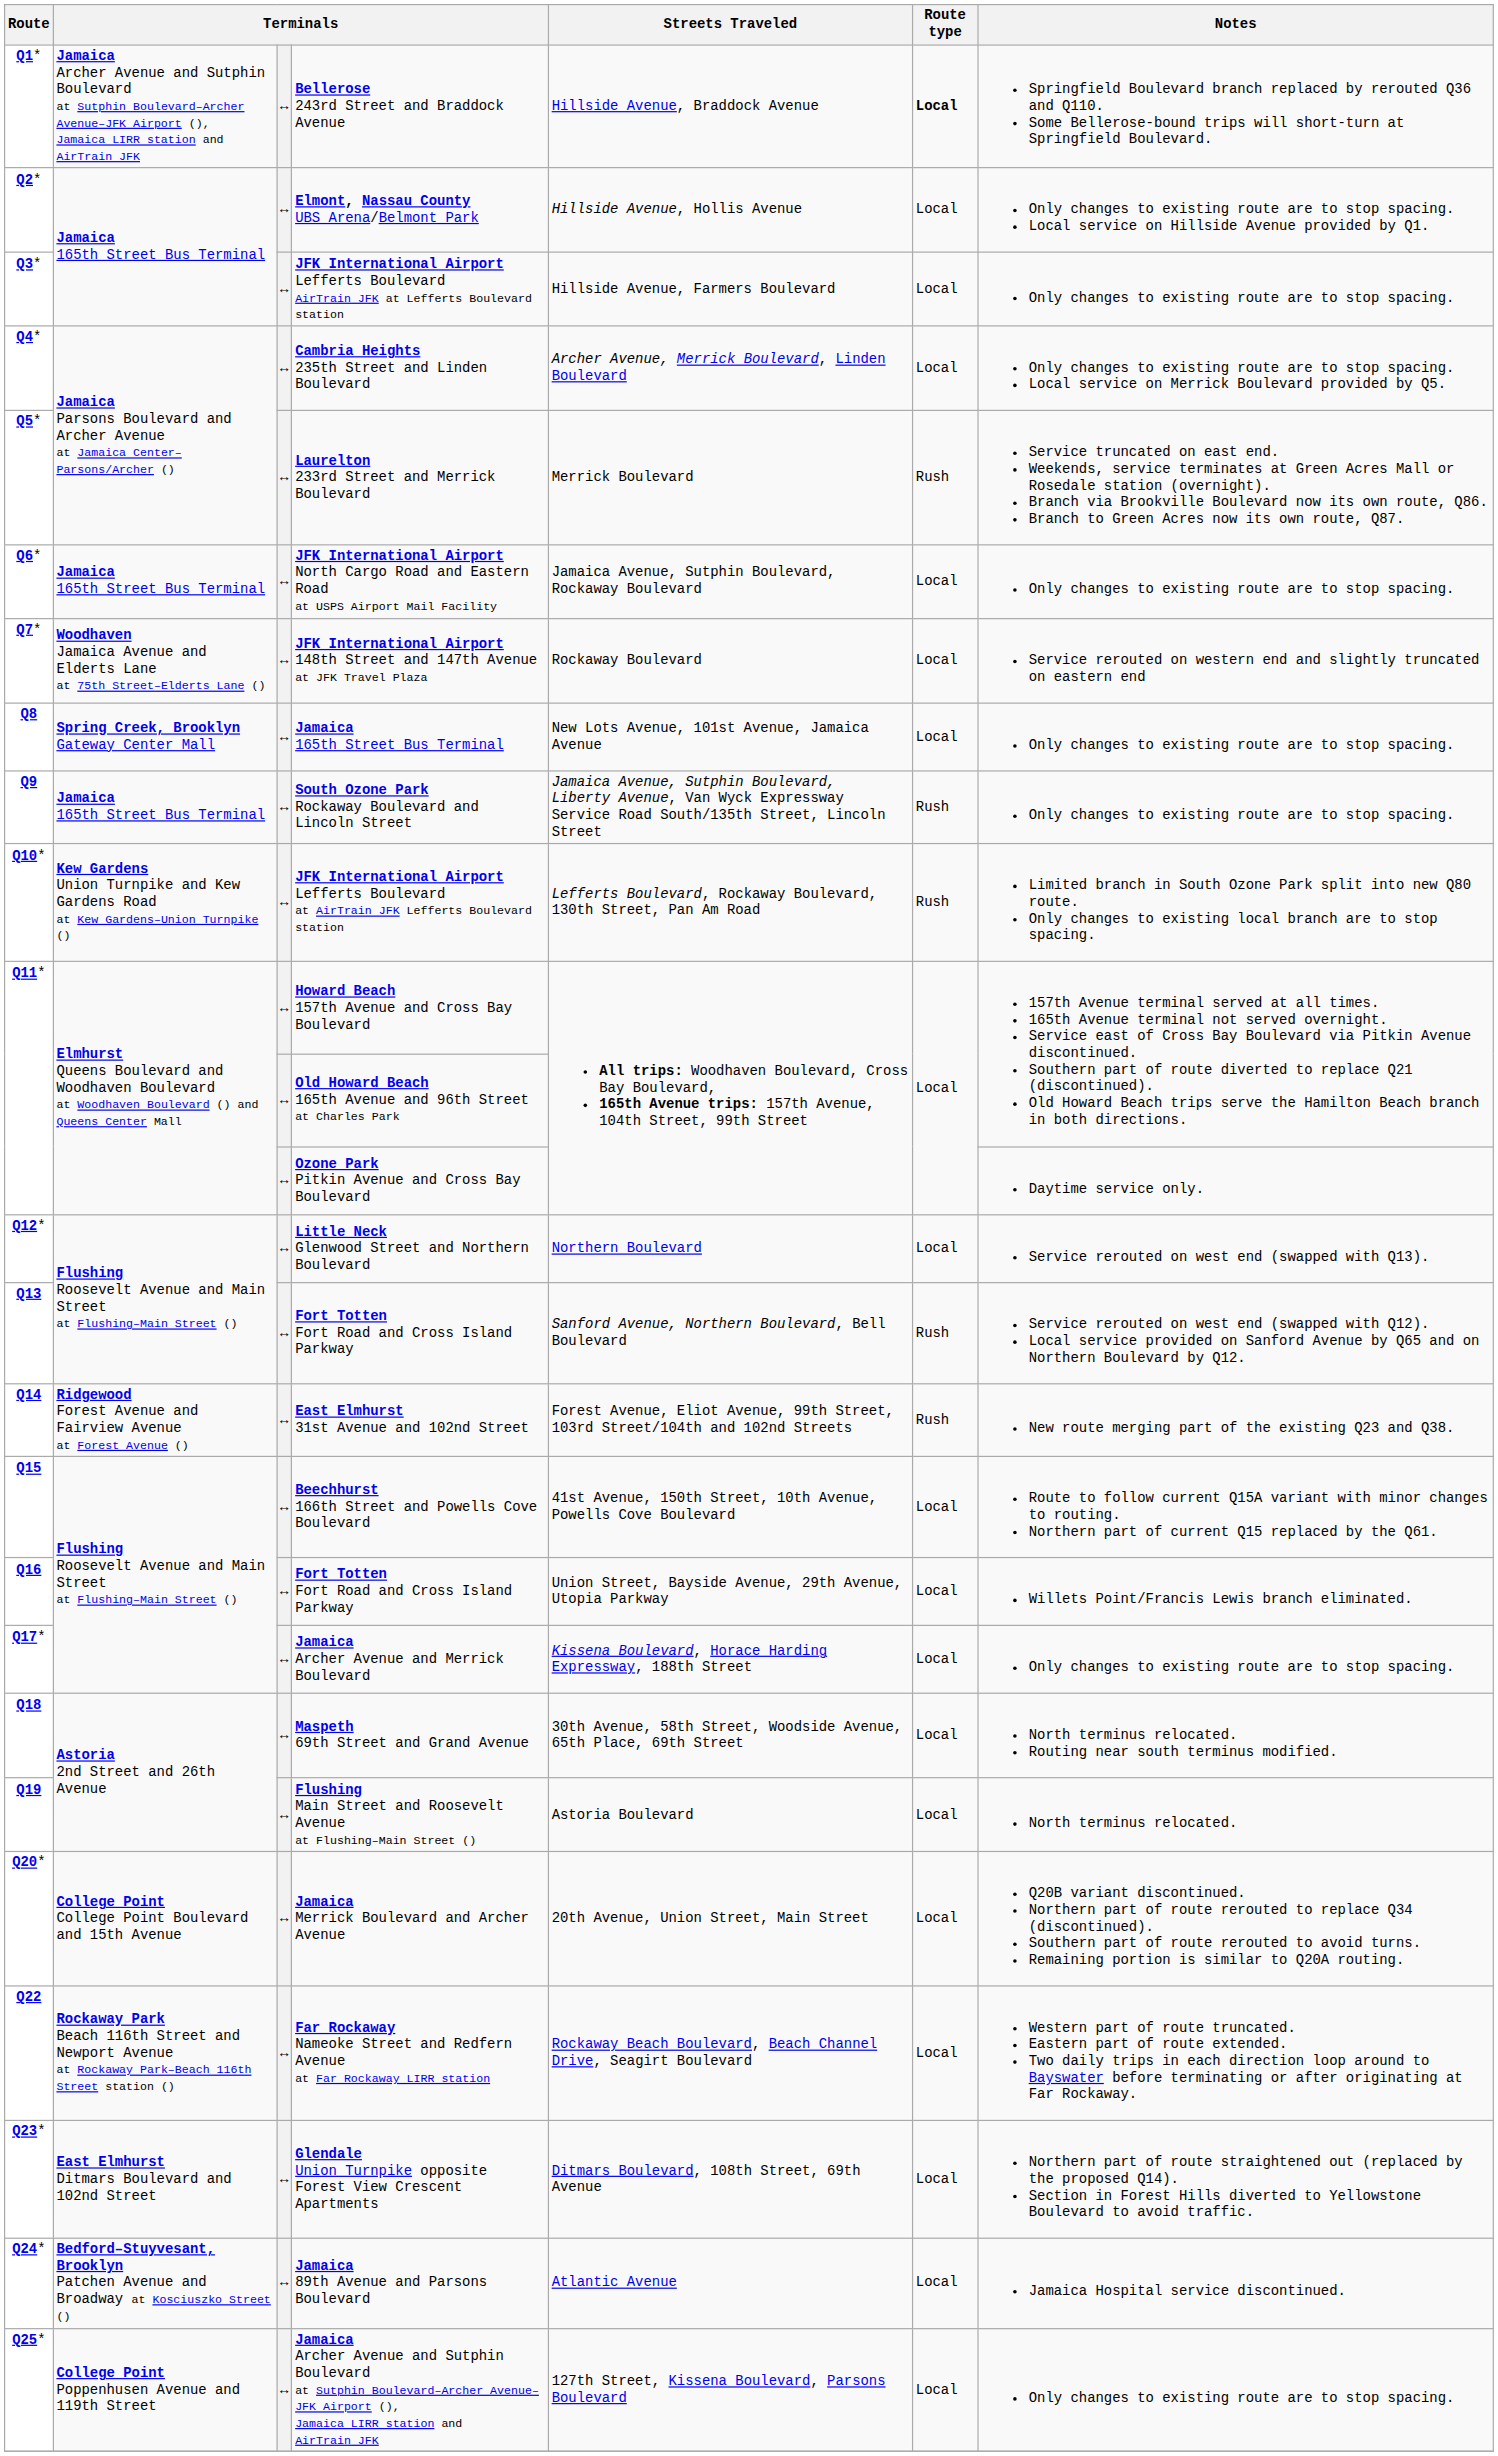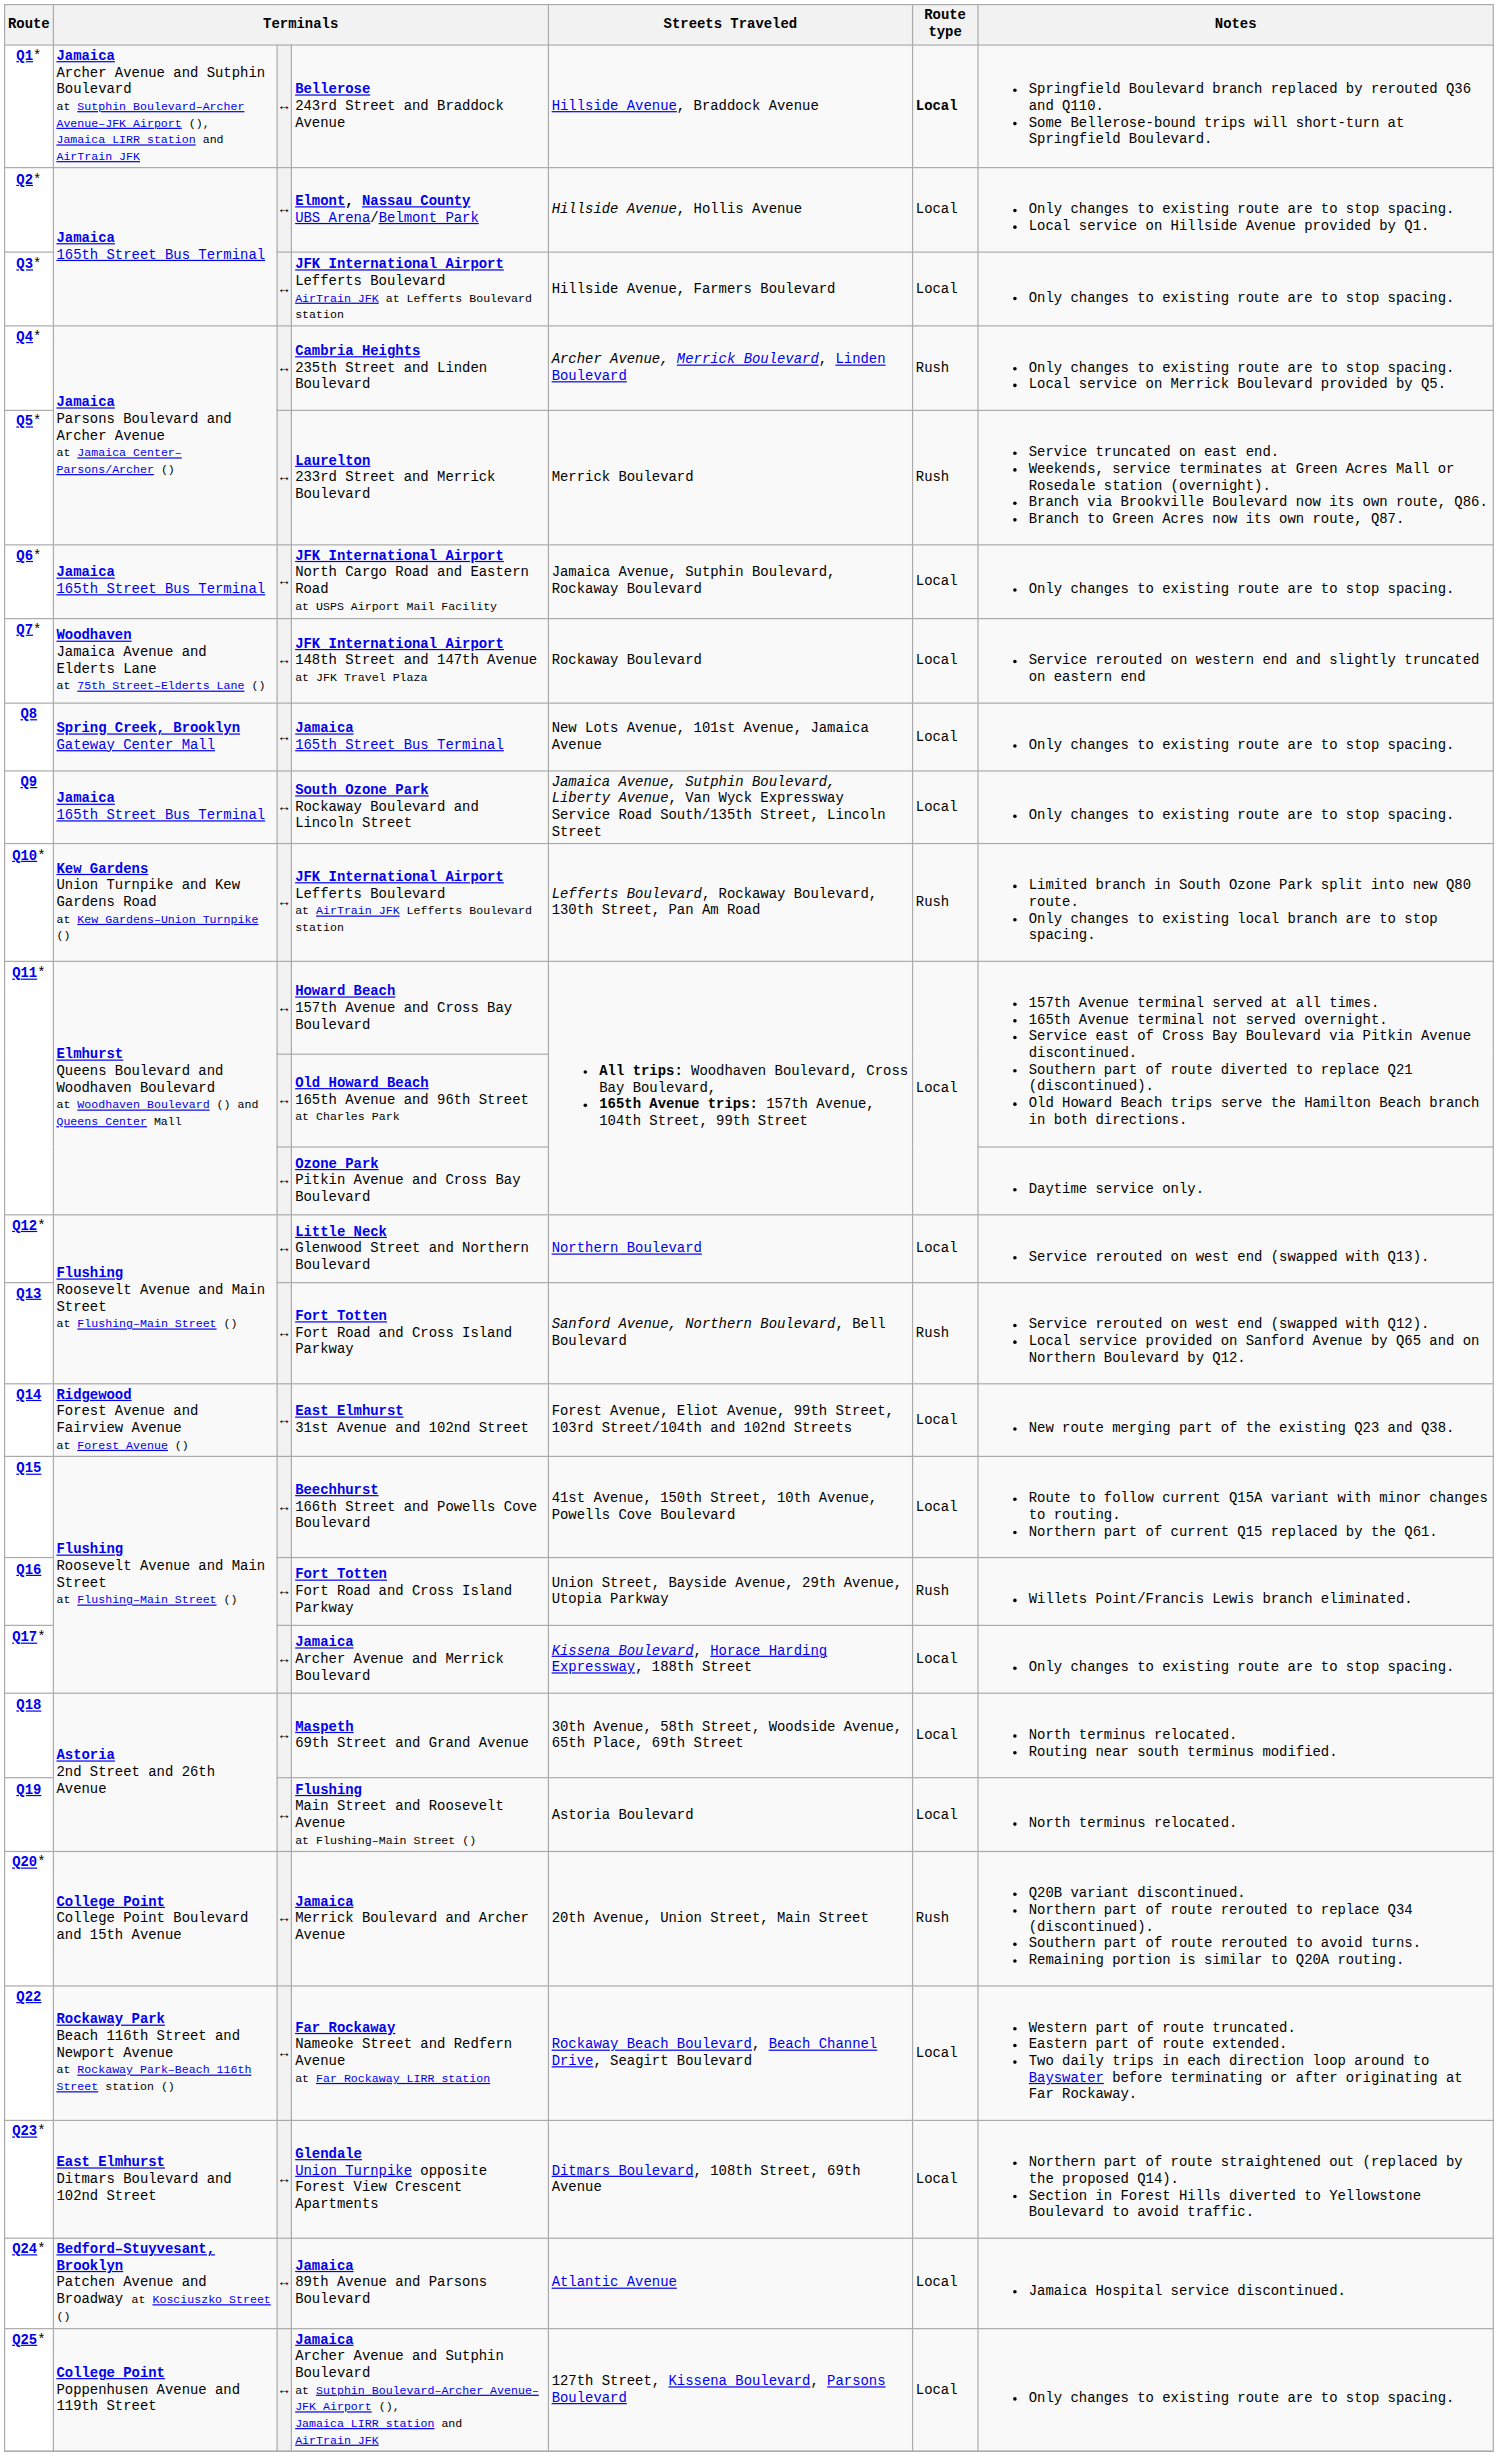Cambria Heights 235th Street and Linden Boulevard | Route type: Local -> Rush
South Ozone Park Rockaway Boulevard and Lincoln Street | Route type: Rush -> Local
East Elmhurst 31st Avenue and 102nd Street | Route type: Rush -> Local
Q16 / Fort Totten Fort Road and Cross Island Parkway | Route type: Local -> Rush
Jamaica Merrick Boulevard and Archer Avenue | Route type: Local -> Rush
